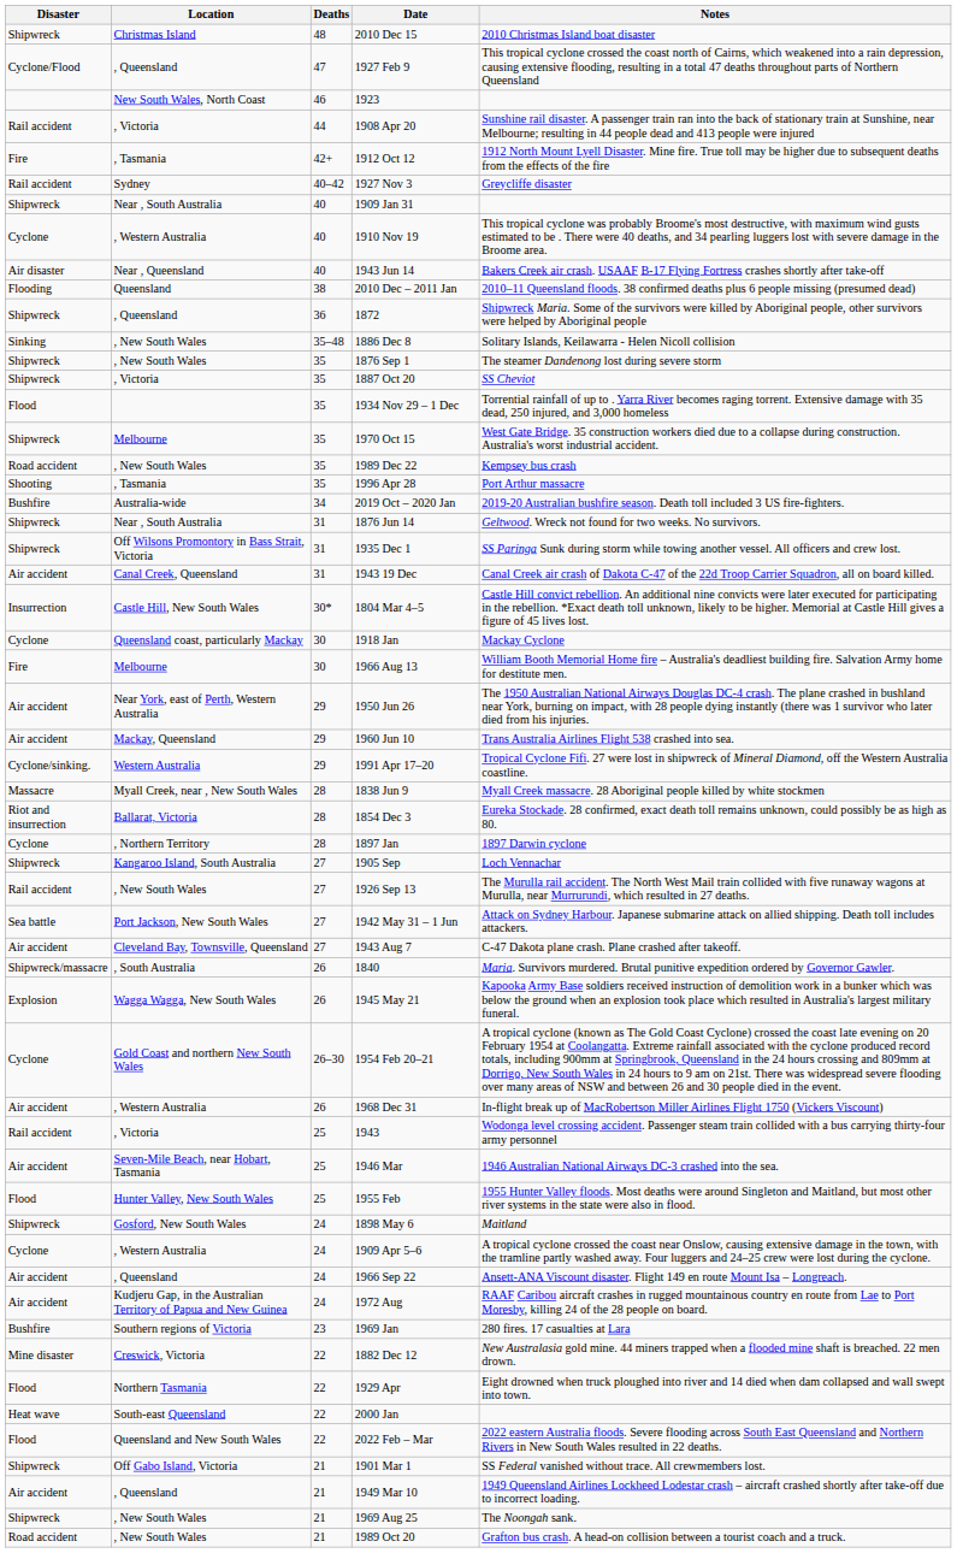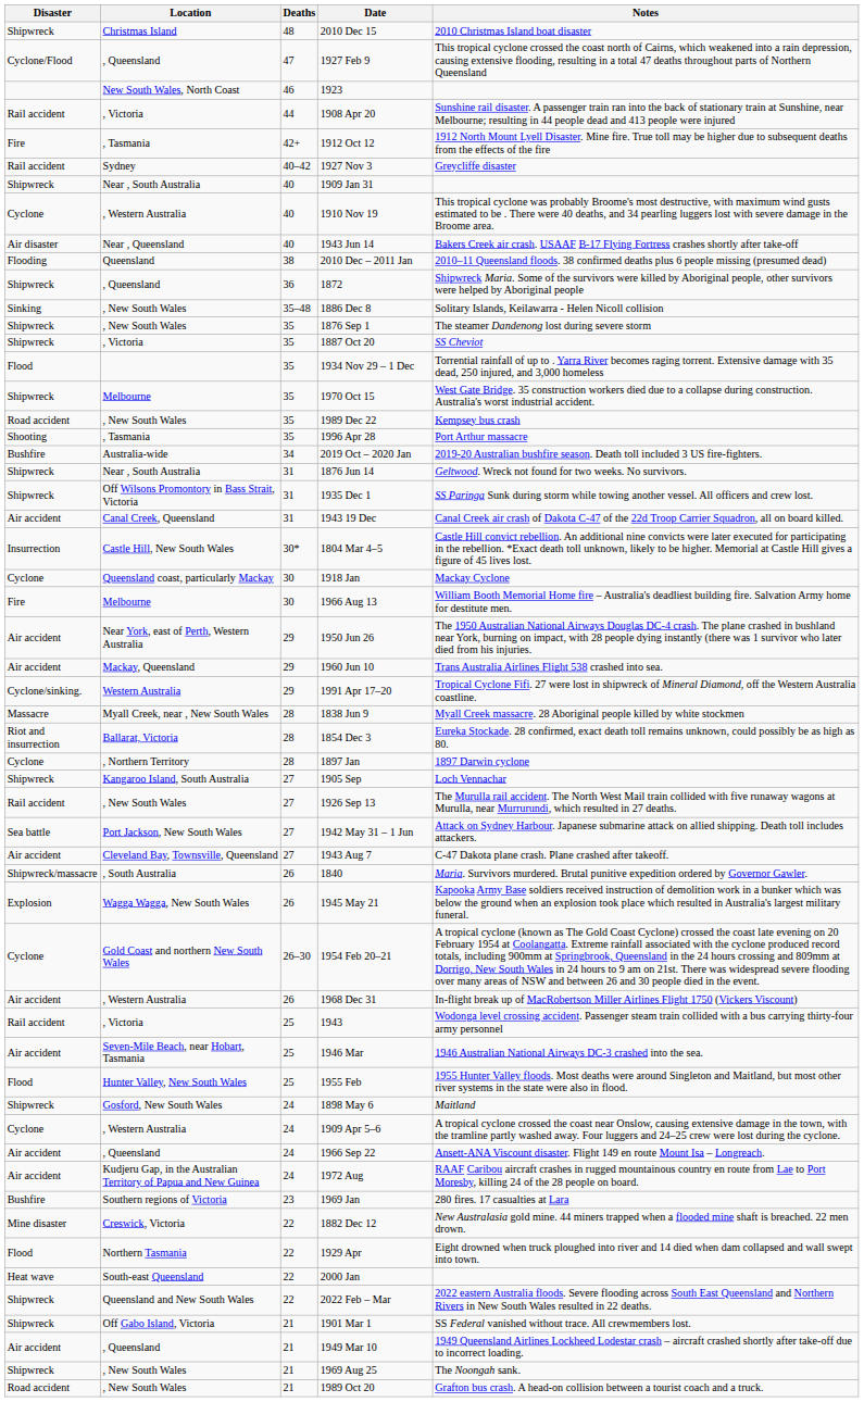2022 Feb – Mar | Disaster: Flood -> Shipwreck
